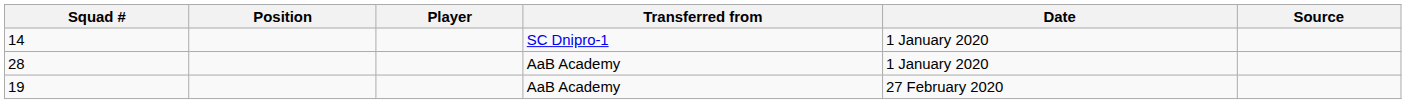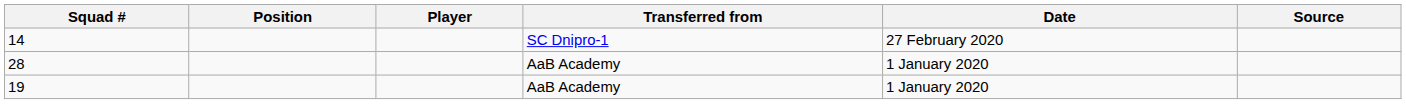14 | Date: 1 January 2020 -> 27 February 2020
19 | Date: 27 February 2020 -> 1 January 2020
